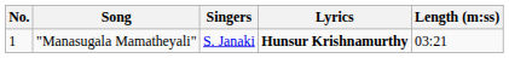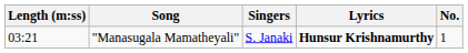columns swapped: No. <-> Length (m:ss)
